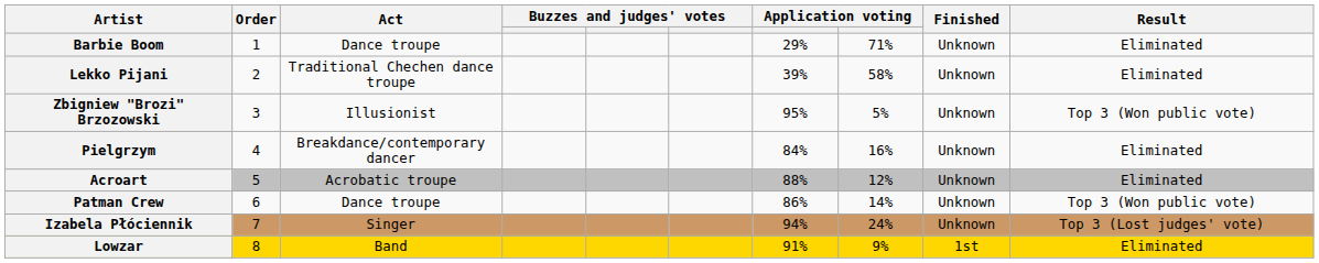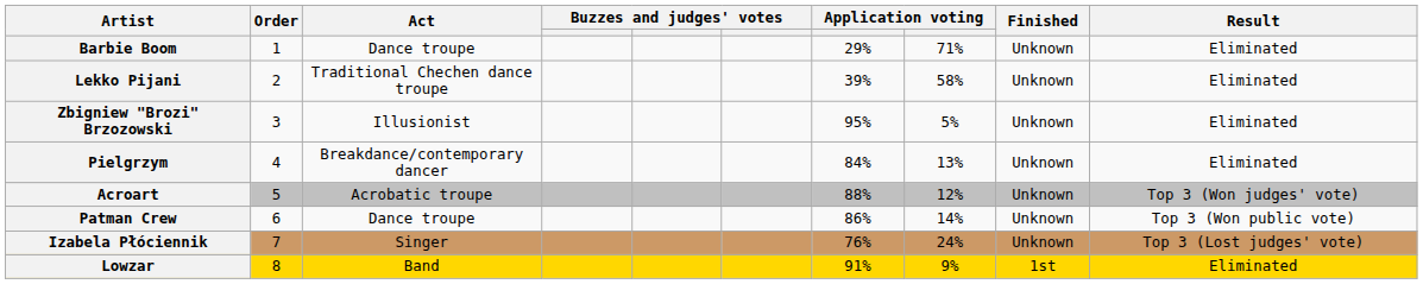Zbigniew "Brozi" Brzozowski | Result: Top 3 (Won public vote) -> Eliminated
Pielgrzym | column 8: 16% -> 13%
Acroart | Result: Eliminated -> Top 3 (Won judges' vote)
Izabela Płóciennik | column 7: 94% -> 76%
